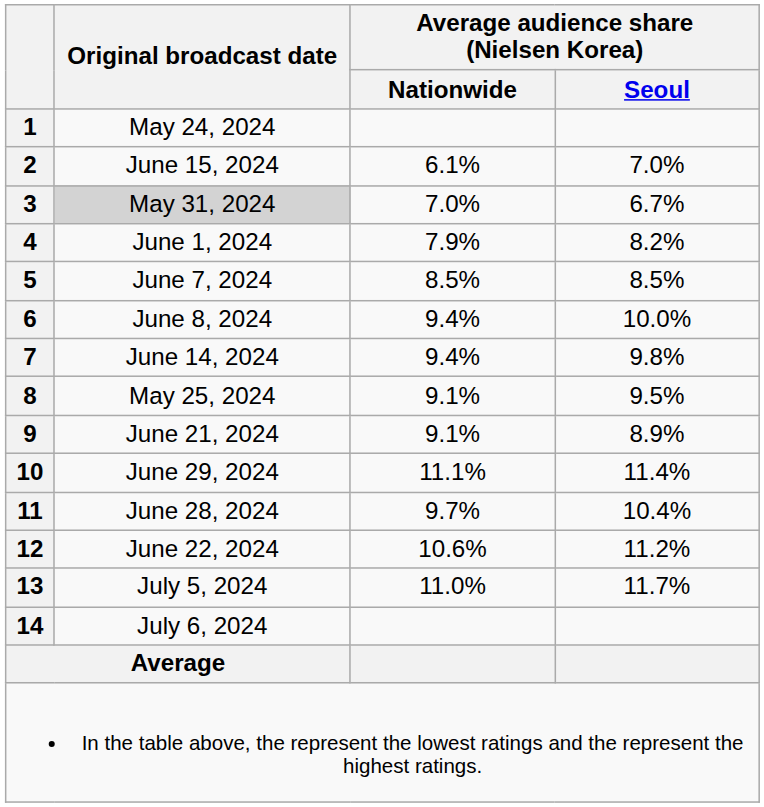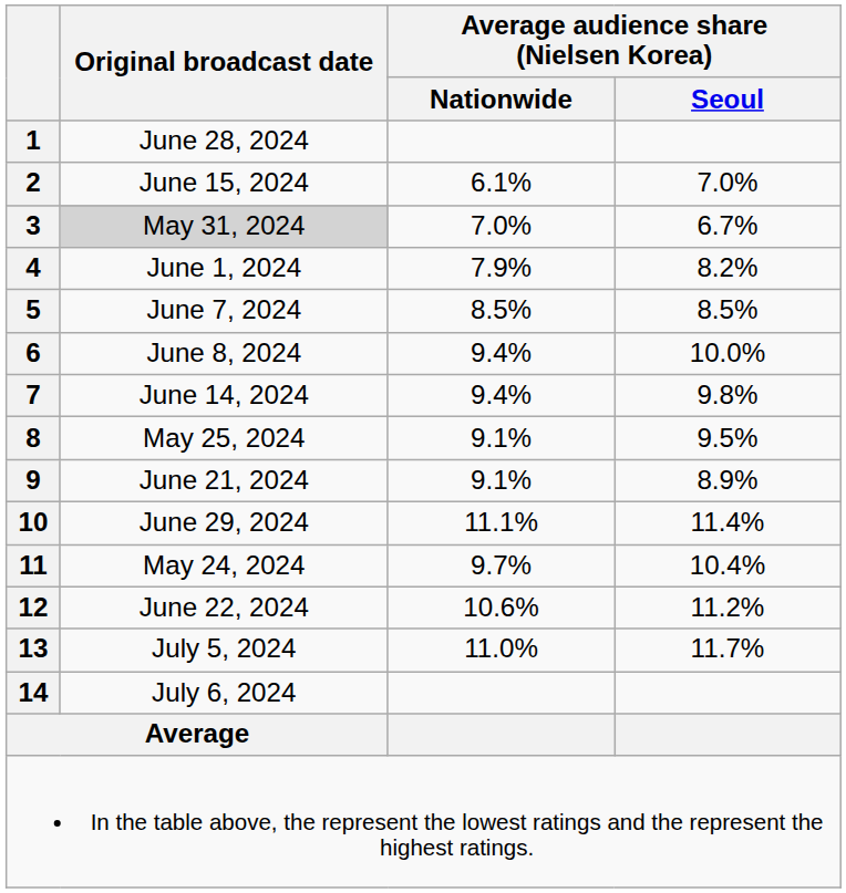1 | Original broadcast date: May 24, 2024 -> June 28, 2024
11 | Original broadcast date: June 28, 2024 -> May 24, 2024
